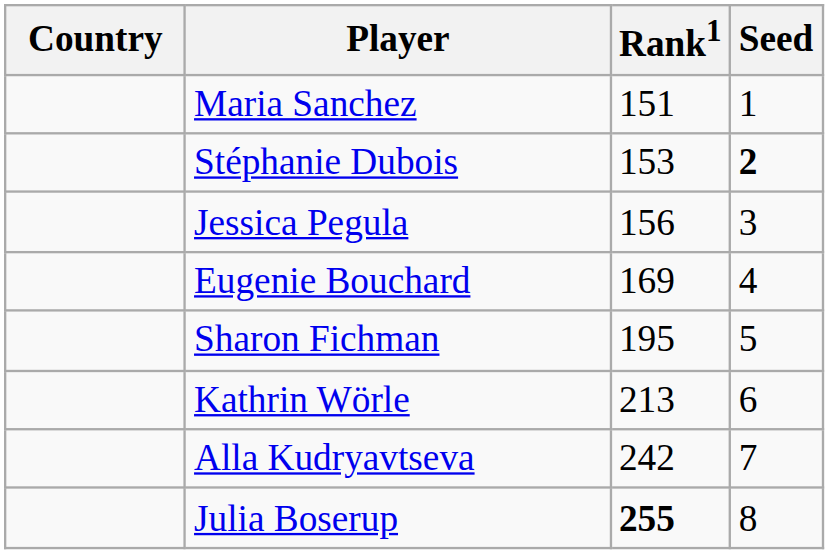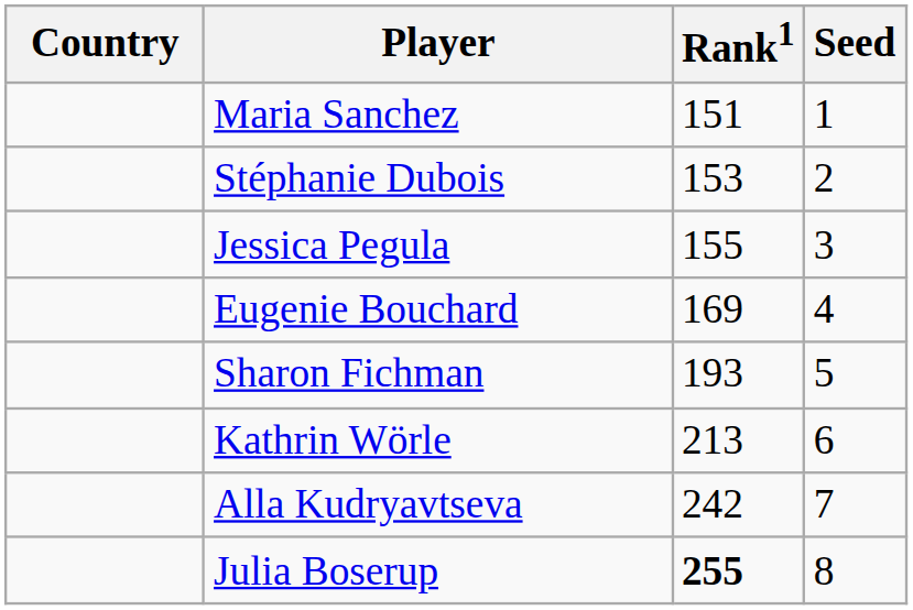Stéphanie Dubois | Seed: bold -> normal
Jessica Pegula | Rank1: 156 -> 155
Sharon Fichman | Rank1: 195 -> 193
